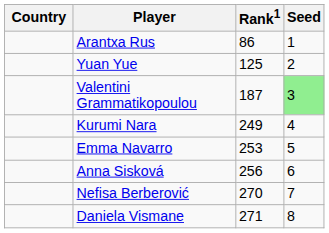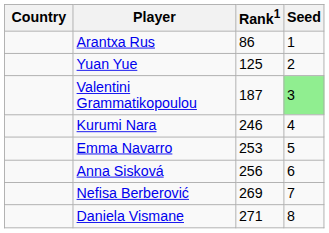Kurumi Nara | Rank1: 249 -> 246
Nefisa Berberović | Rank1: 270 -> 269
